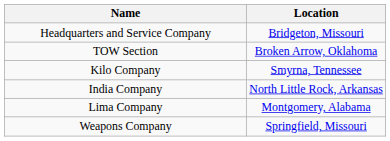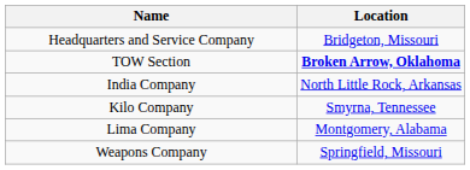TOW Section | Location: normal -> bold
rows swapped: India Company <-> Kilo Company
